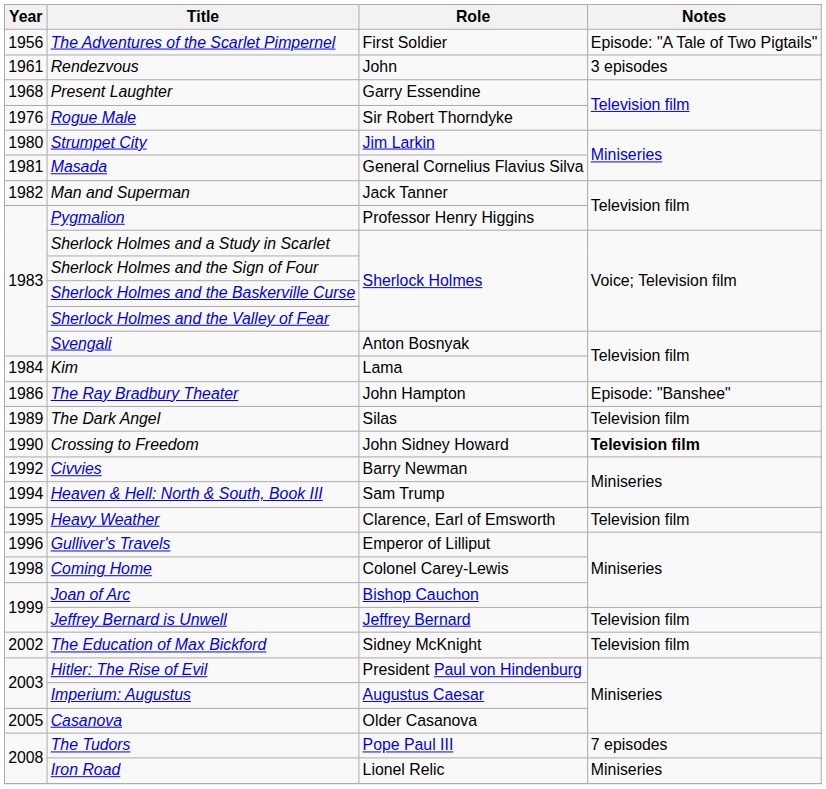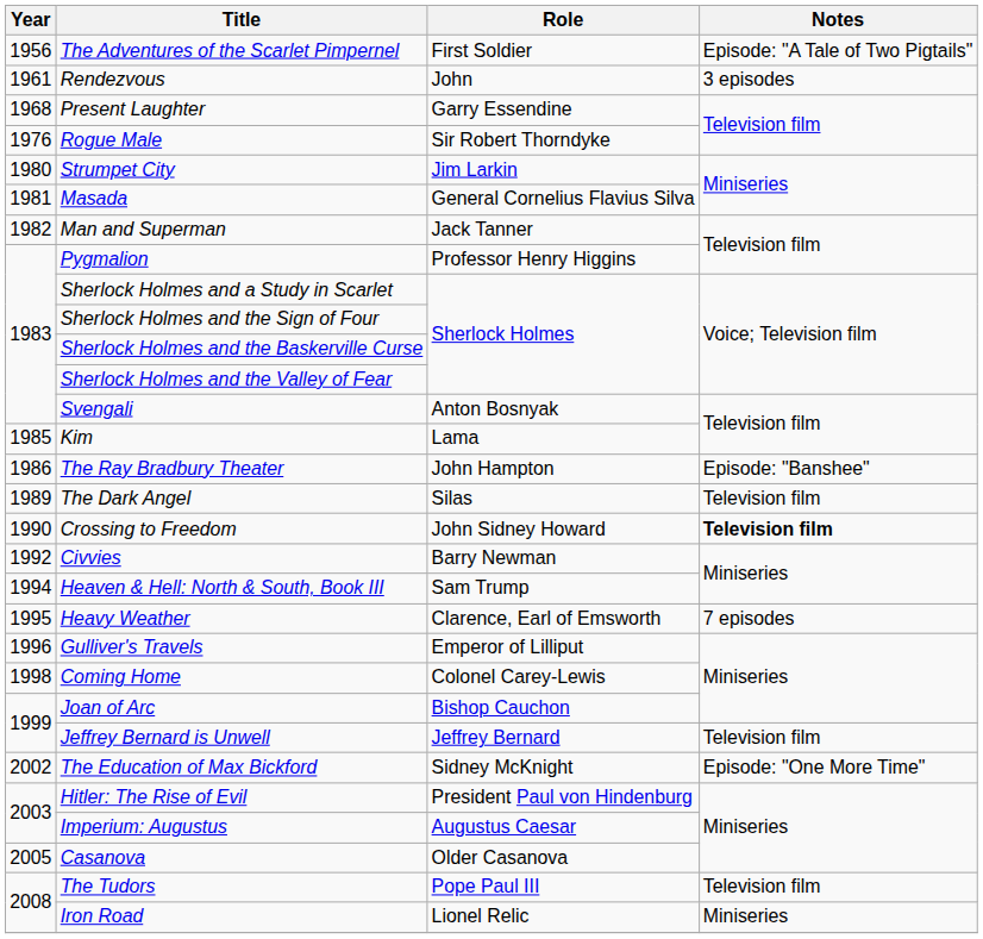Kim | Year: 1984 -> 1985
Heavy Weather | Notes: Television film -> 7 episodes
The Education of Max Bickford | Notes: Television film -> Episode: "One More Time"
The Tudors | Notes: 7 episodes -> Television film
